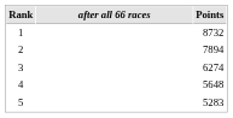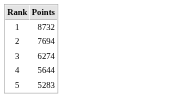- column: after all 66 races
2 | Points: 7894 -> 7694
4 | Points: 5648 -> 5644
